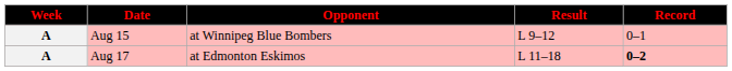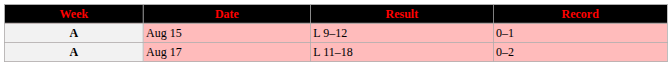- column: Opponent | at Winnipeg Blue Bombers | at Edmonton Eskimos
Aug 17 | Record: bold -> normal
